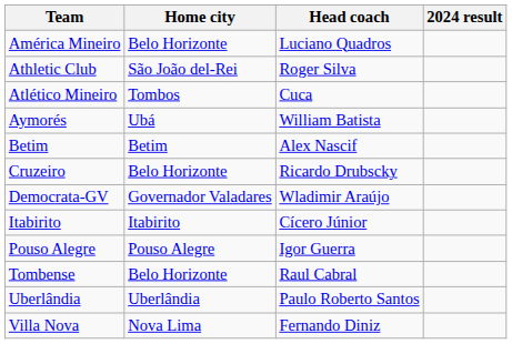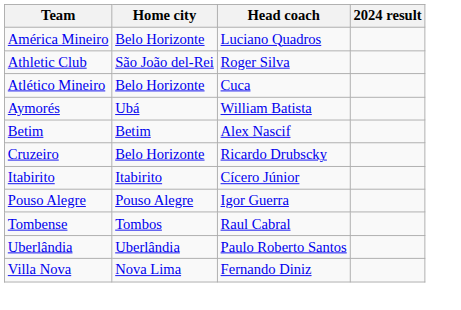Atlético Mineiro | Home city: Tombos -> Belo Horizonte
- row: Democrata-GV | Governador Valadares | Wladimir Araújo
Tombense | Home city: Belo Horizonte -> Tombos
